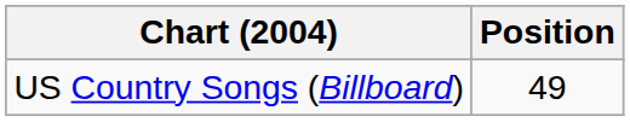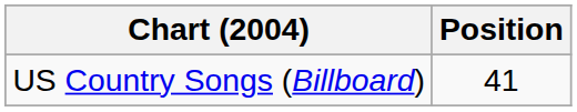US Country Songs (Billboard) | Position: 49 -> 41
